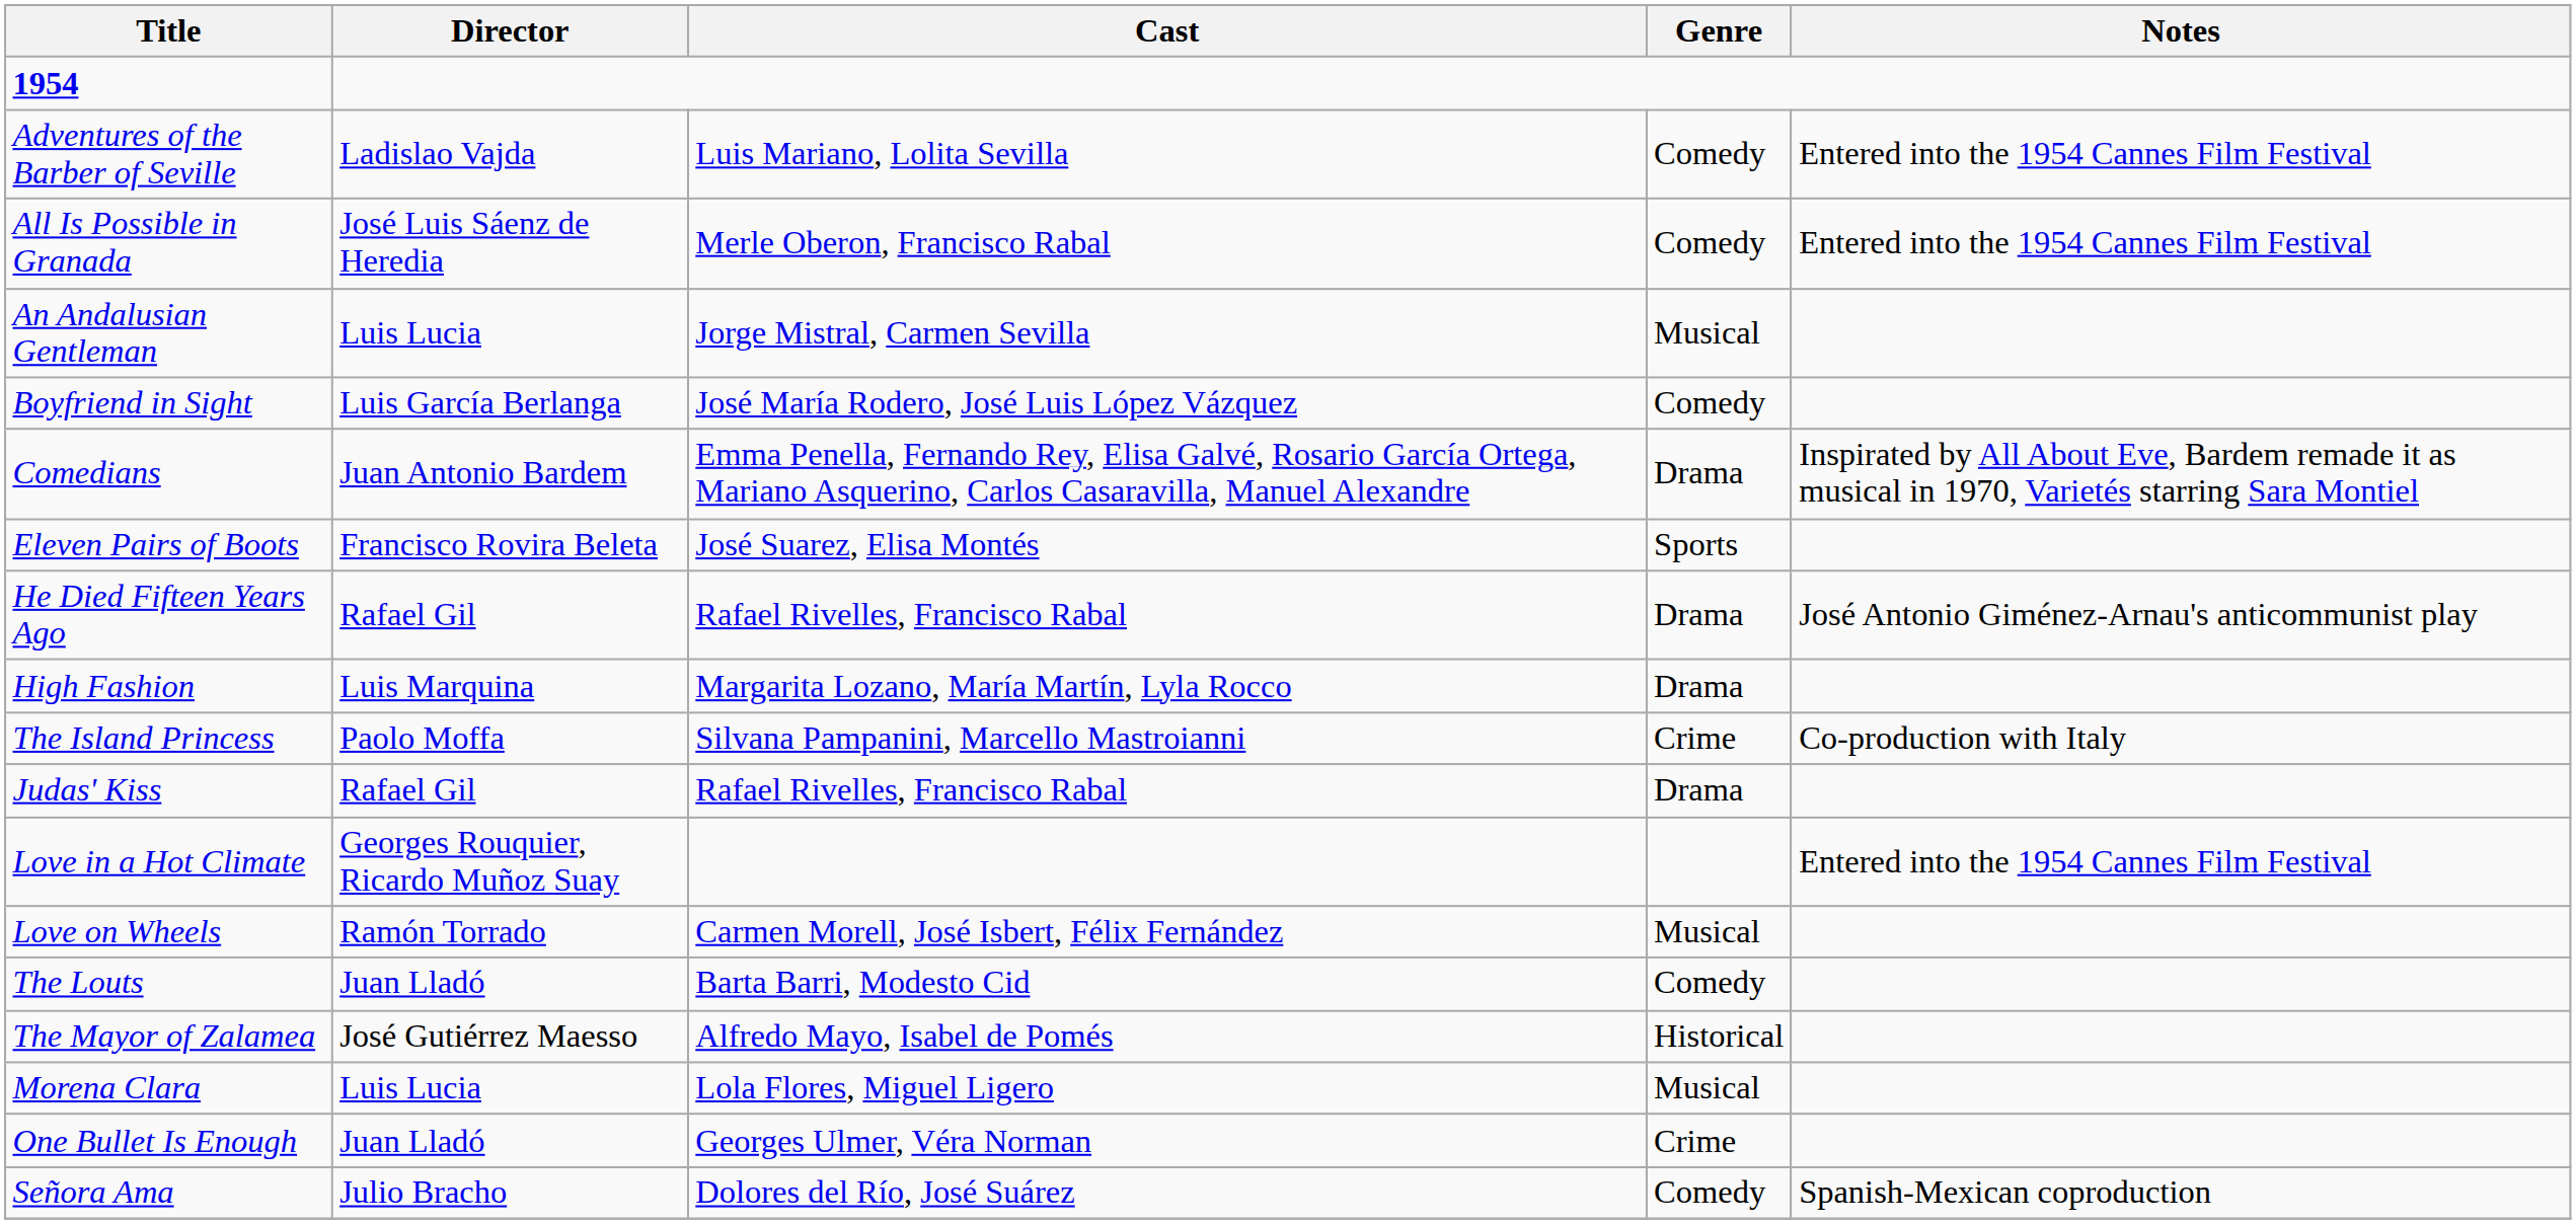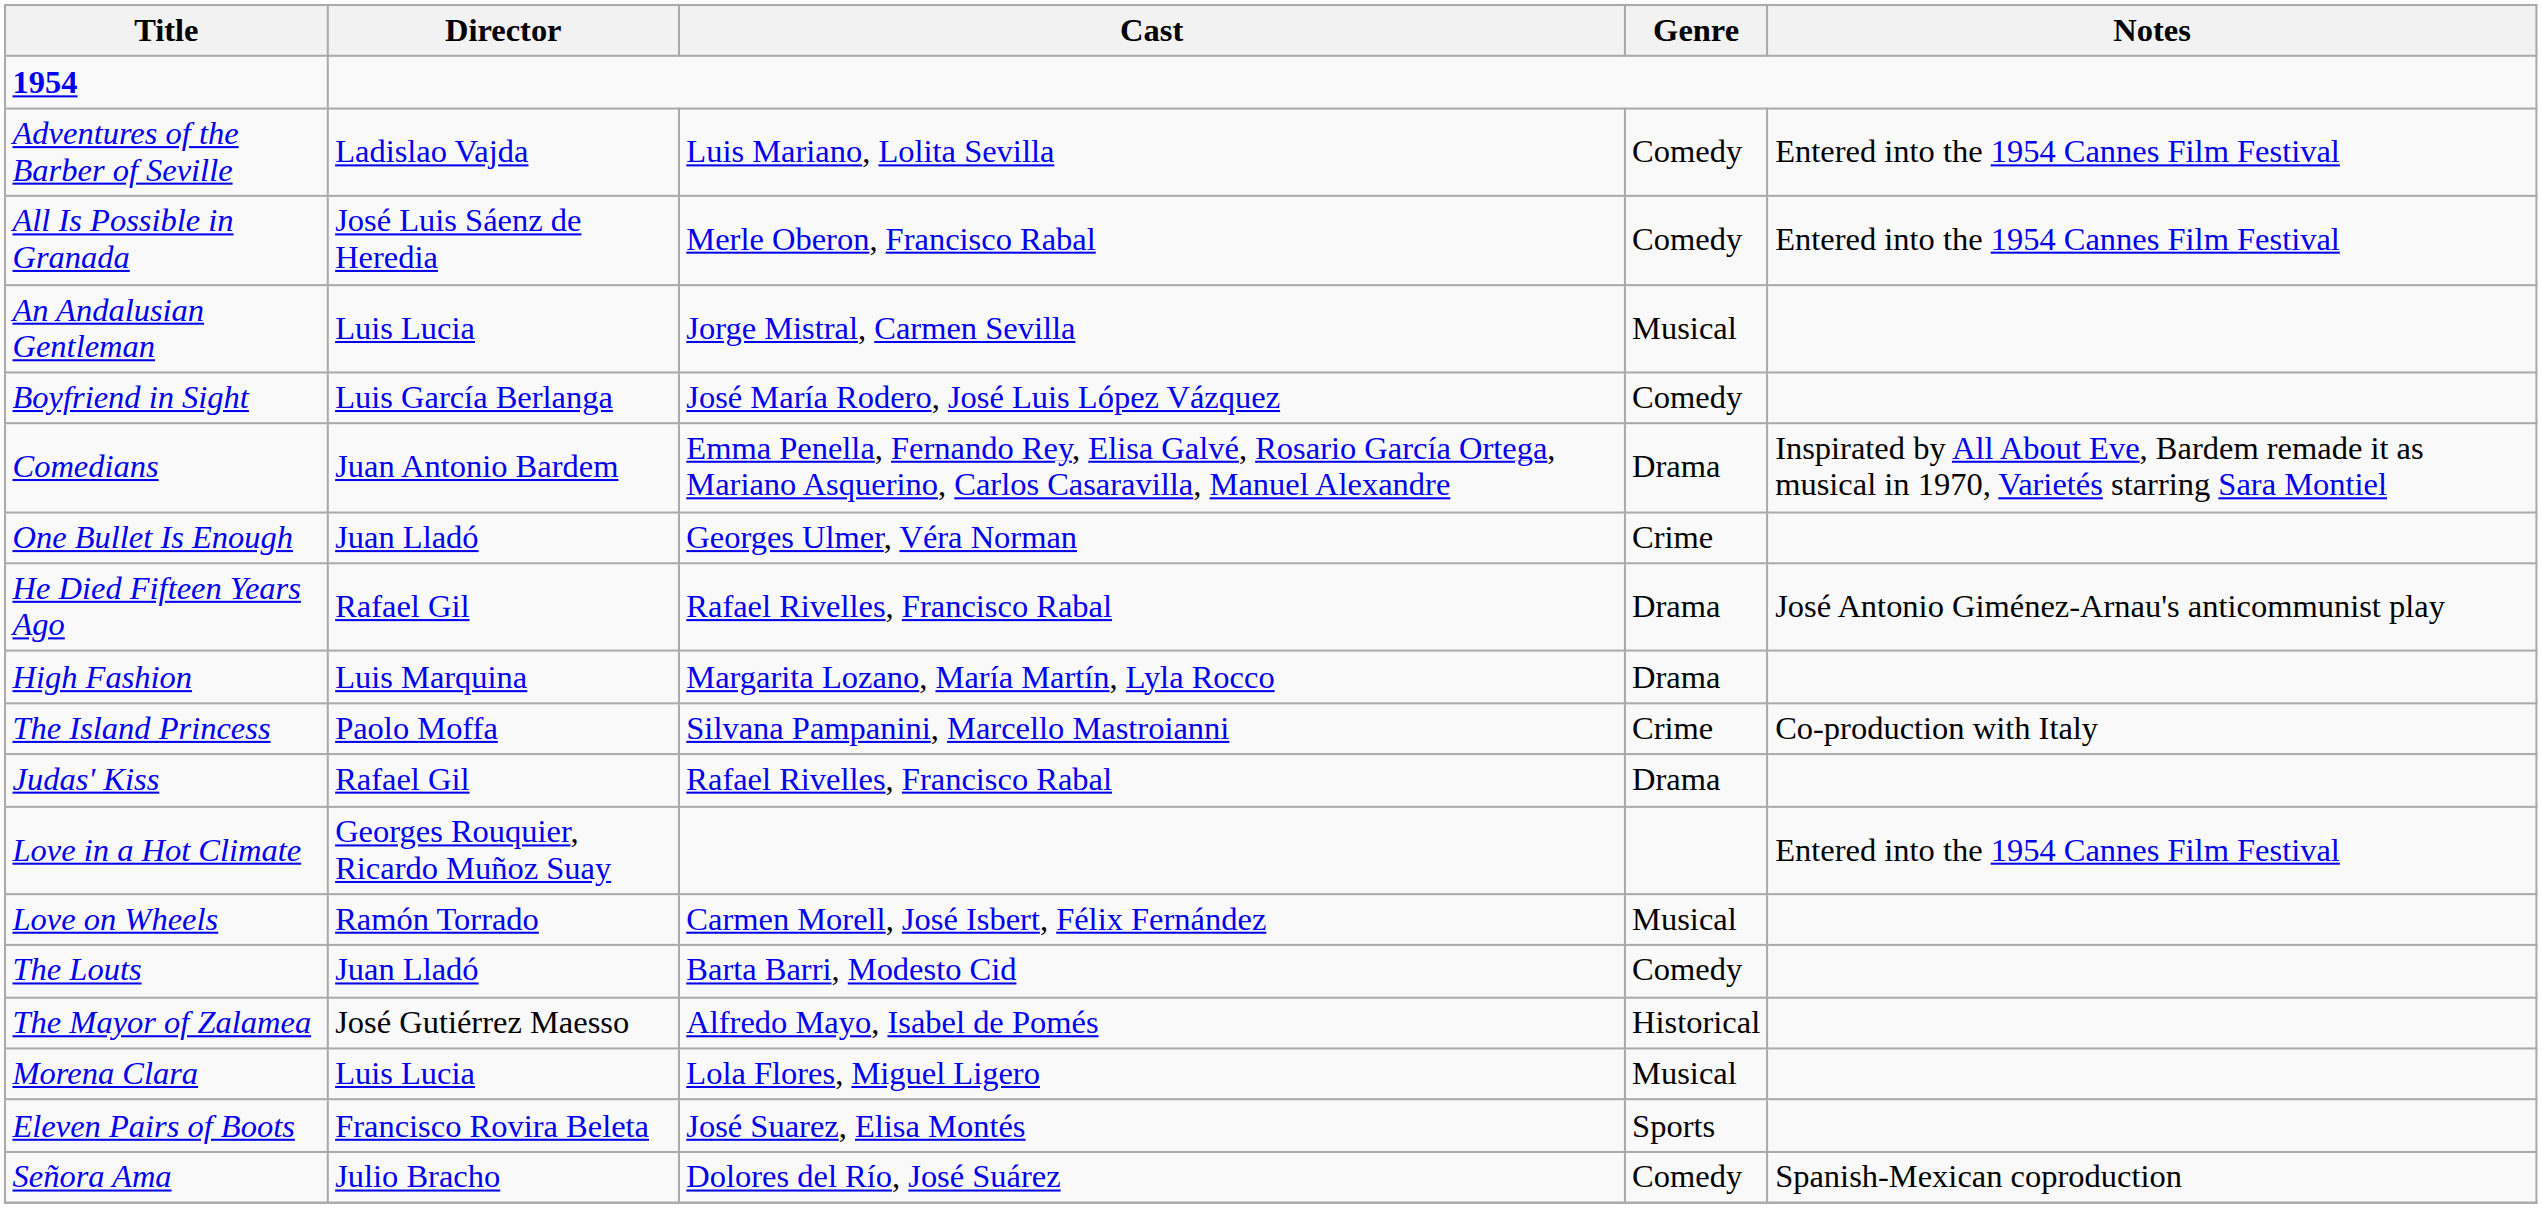rows swapped: Eleven Pairs of Boots <-> One Bullet Is Enough
